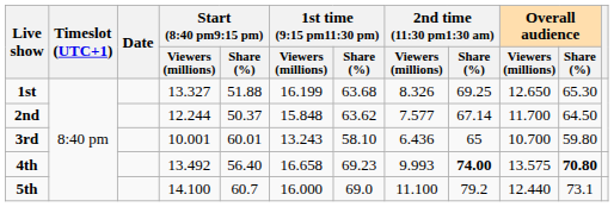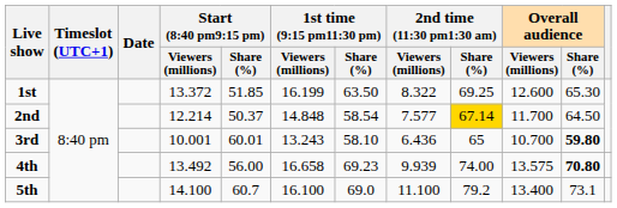1st | Start (8:40 pm9:15 pm) / Viewers (millions): 13.327 -> 13.372
1st | Start (8:40 pm9:15 pm) / Share (%): 51.88 -> 51.85
1st | 1st time (9:15 pm11:30 pm) / Share (%): 63.68 -> 63.50
1st | 2nd time (11:30 pm1:30 am) / Viewers (millions): 8.326 -> 8.322
1st | Overall audience / Viewers (millions): 12.650 -> 12.600
2nd | Start (8:40 pm9:15 pm) / Viewers (millions): 12.244 -> 12.214
2nd | 1st time (9:15 pm11:30 pm) / Viewers (millions): 15.848 -> 14.848
2nd | 1st time (9:15 pm11:30 pm) / Share (%): 63.62 -> 58.54
2nd | 2nd time (11:30 pm1:30 am) / Share (%): no background -> gold background
3rd | Overall audience / Share (%): normal -> bold
4th | Start (8:40 pm9:15 pm) / Share (%): 56.40 -> 56.00
4th | 2nd time (11:30 pm1:30 am) / Viewers (millions): 9.993 -> 9.939
4th | 2nd time (11:30 pm1:30 am) / Share (%): bold -> normal
5th | 1st time (9:15 pm11:30 pm) / Viewers (millions): 16.000 -> 16.100
5th | Overall audience / Viewers (millions): 12.440 -> 13.400
